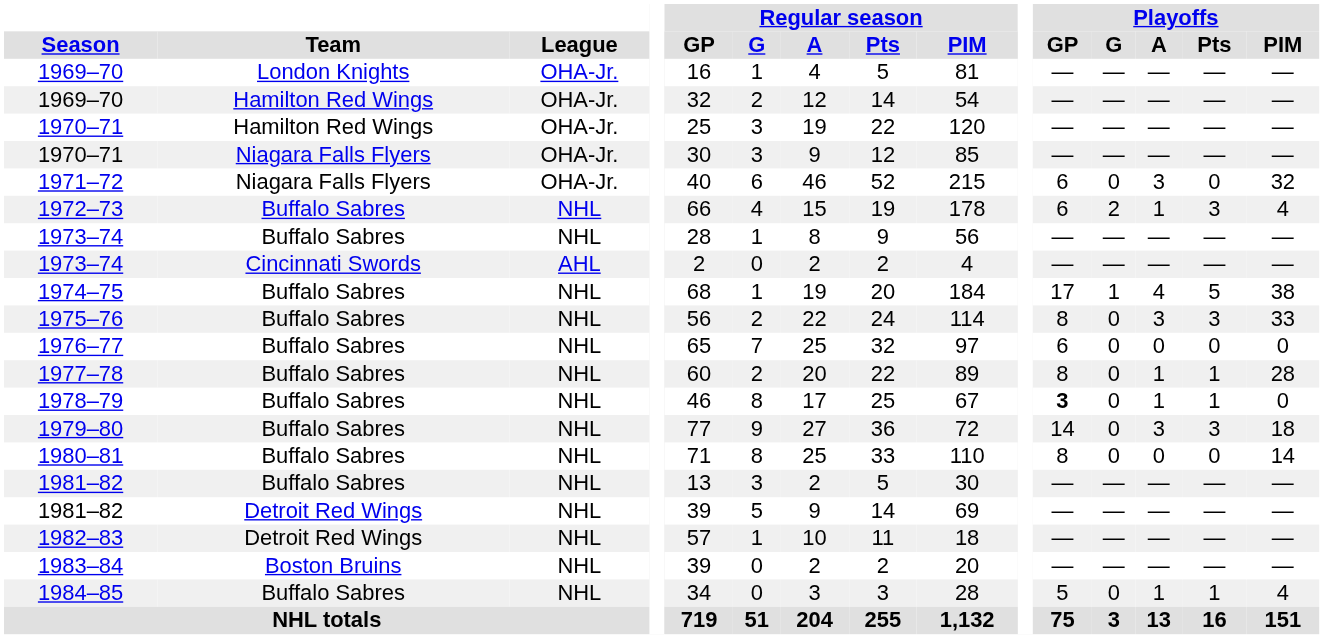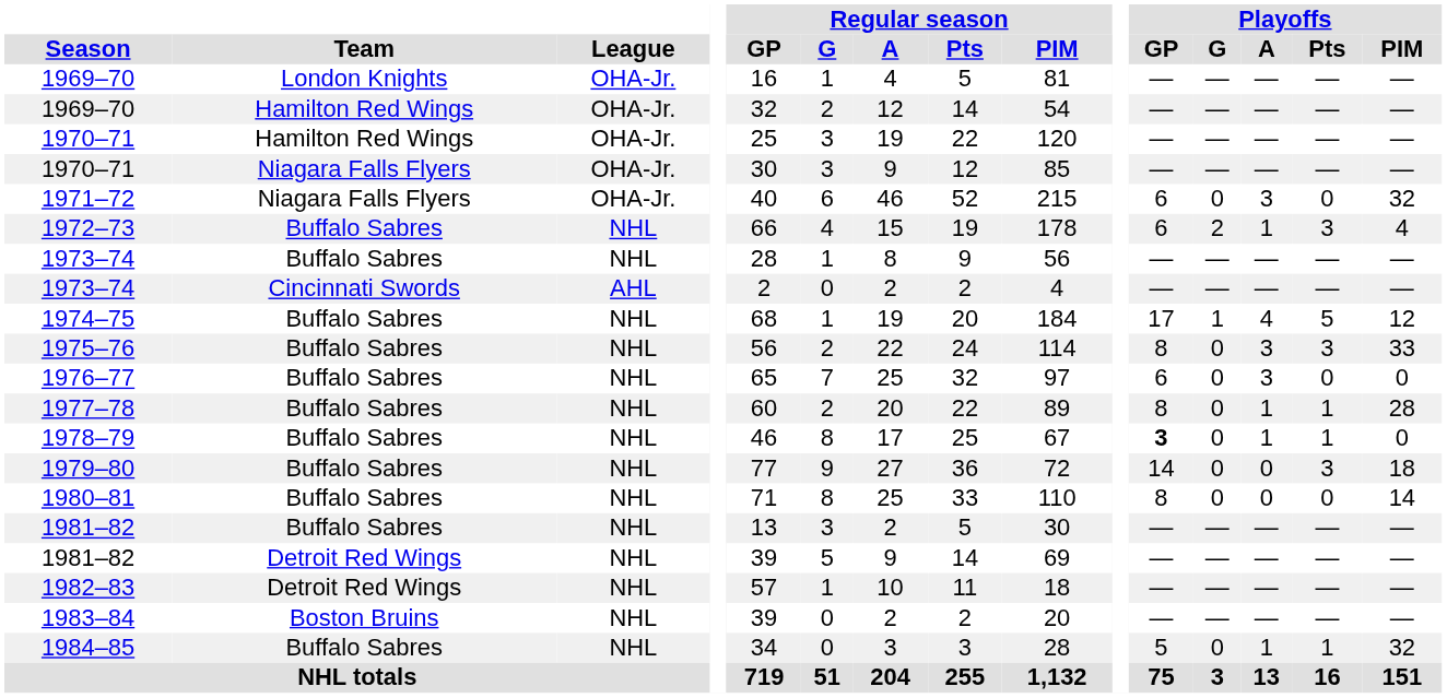1974–75 | Playoffs / PIM: 38 -> 12
1976–77 | Playoffs / A: 0 -> 3
1979–80 | Playoffs / A: 3 -> 0
1984–85 | Playoffs / PIM: 4 -> 32
